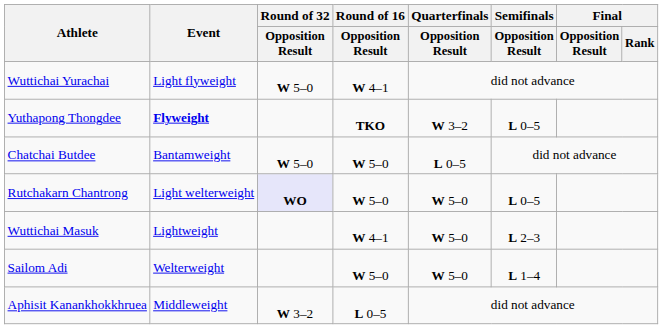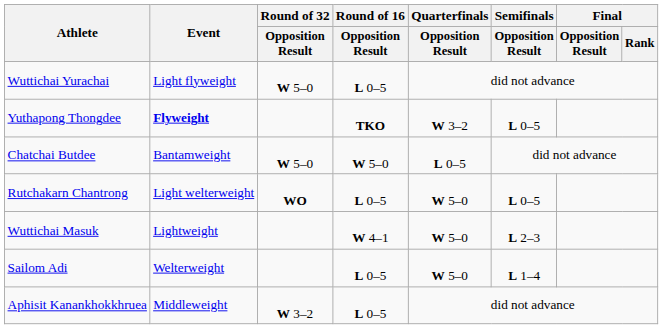Wuttichai Yurachai | Round of 16 / Opposition Result: W 4–1 -> L 0–5
Rutchakarn Chantrong | Round of 32 / Opposition Result: lavender background -> no background
Rutchakarn Chantrong | Round of 16 / Opposition Result: W 5–0 -> L 0–5
Sailom Adi | Round of 16 / Opposition Result: W 5–0 -> L 0–5
